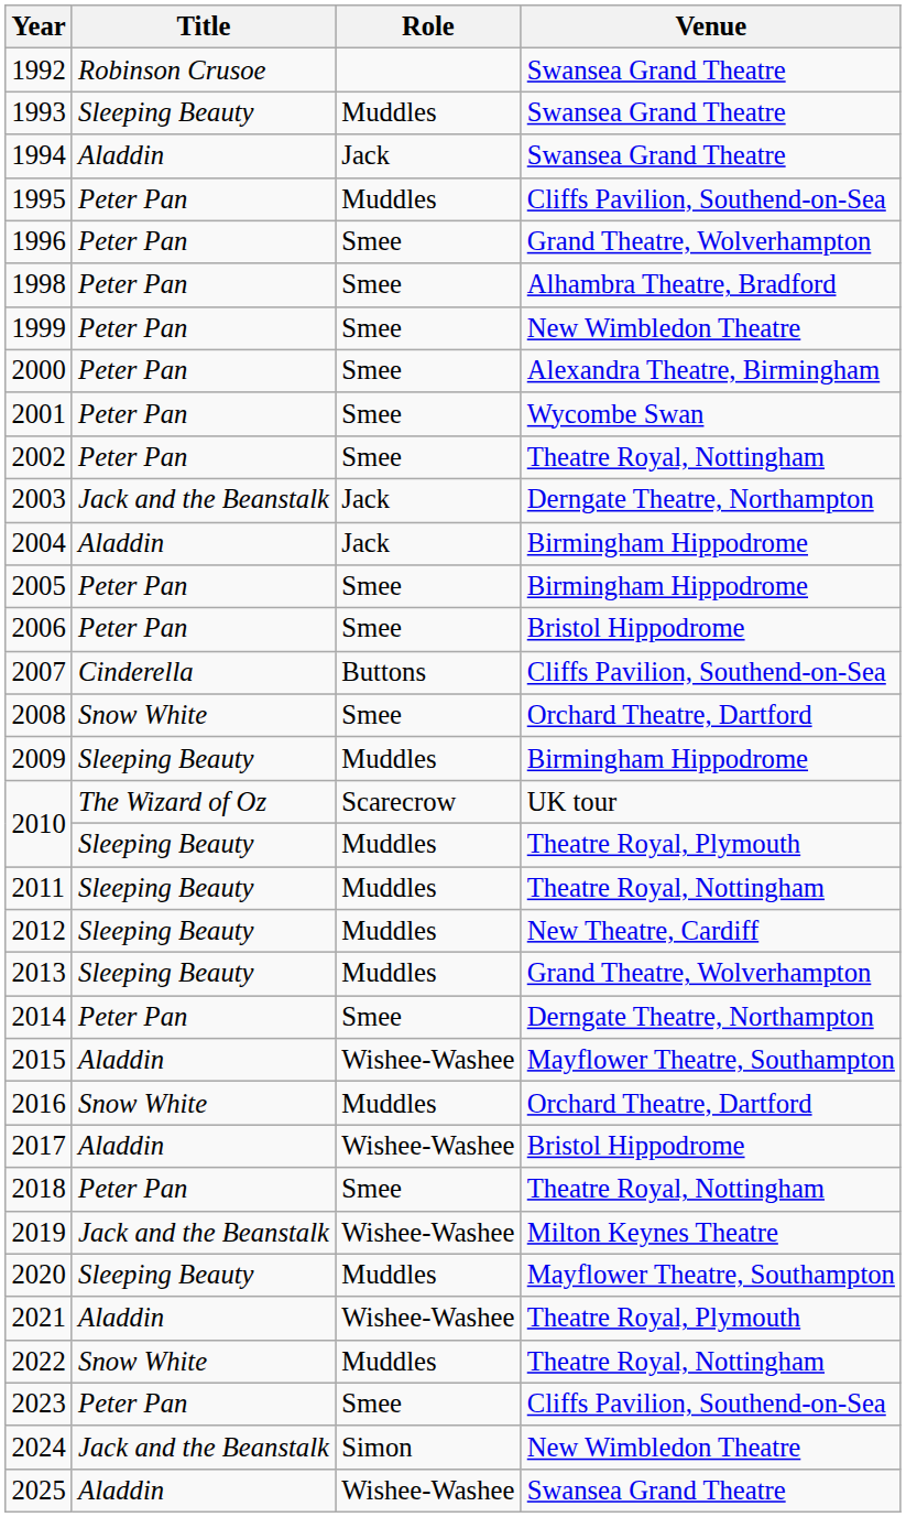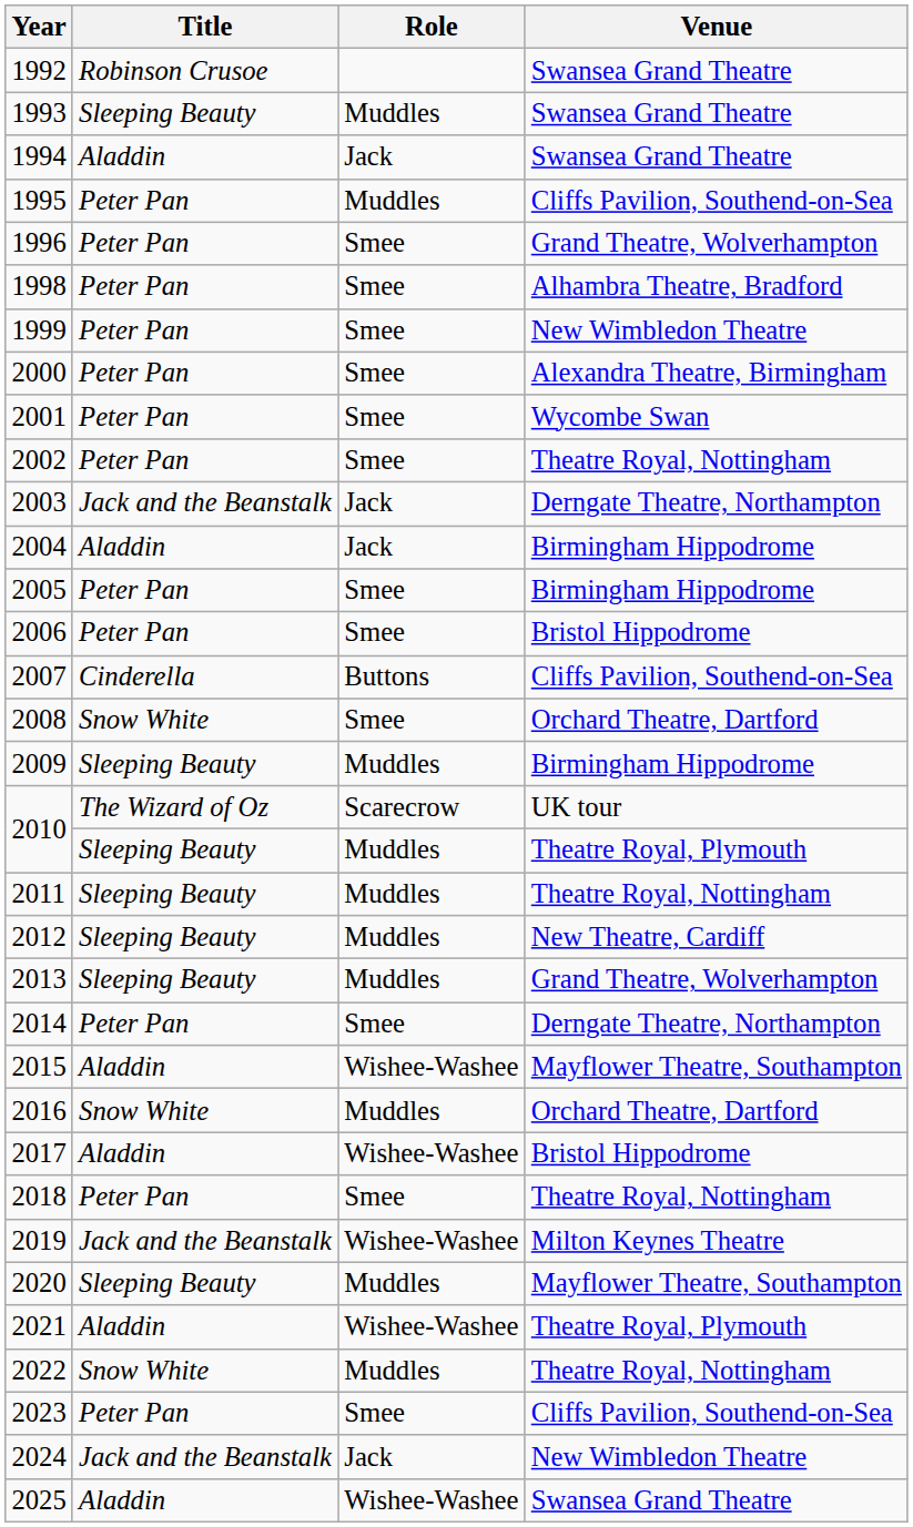2024 | Role: Simon -> Jack
